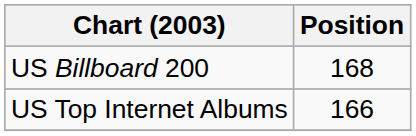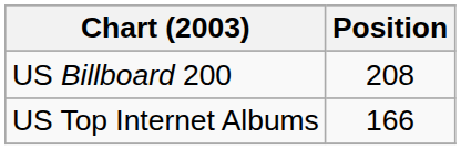US Billboard 200 | Position: 168 -> 208
